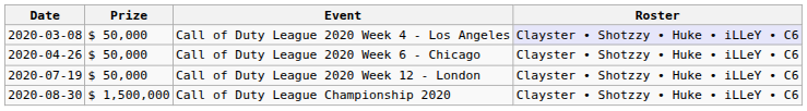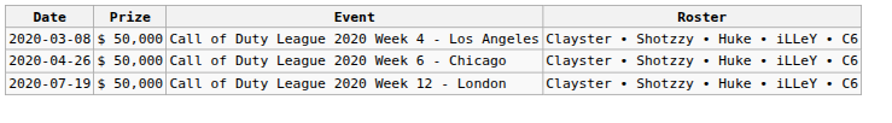Call of Duty League 2020 Week 4 - Los Angeles | Roster: lavender background -> no background
- row: 2020-08-30 | $ 1,500,000 | Call of Duty League Championship 2020 | Clayster • Shotzzy • Huke • iLLeY • C6
